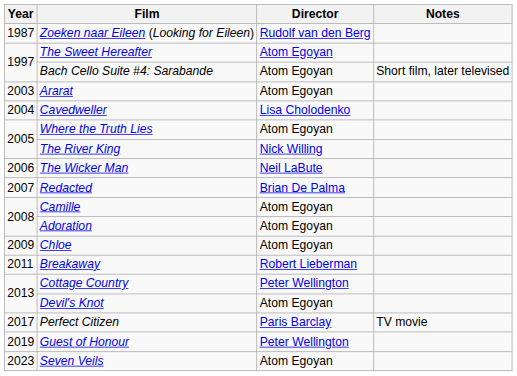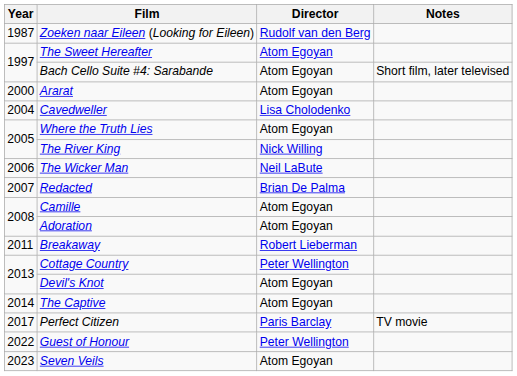Ararat | Year: 2003 -> 2000
- row: 2009 | Chloe | Atom Egoyan
+ row: 2014 | The Captive | Atom Egoyan
Guest of Honour | Year: 2019 -> 2022
